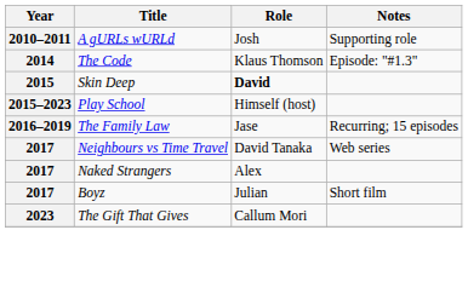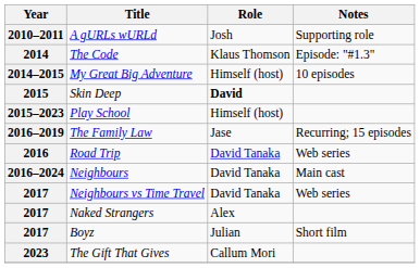+ row: 2014–2015 | My Great Big Adventure | Himself (host) | 10 episodes
+ row: 2016 | Road Trip | David Tanaka | Web series
+ row: 2016–2024 | Neighbours | David Tanaka | Main cast
